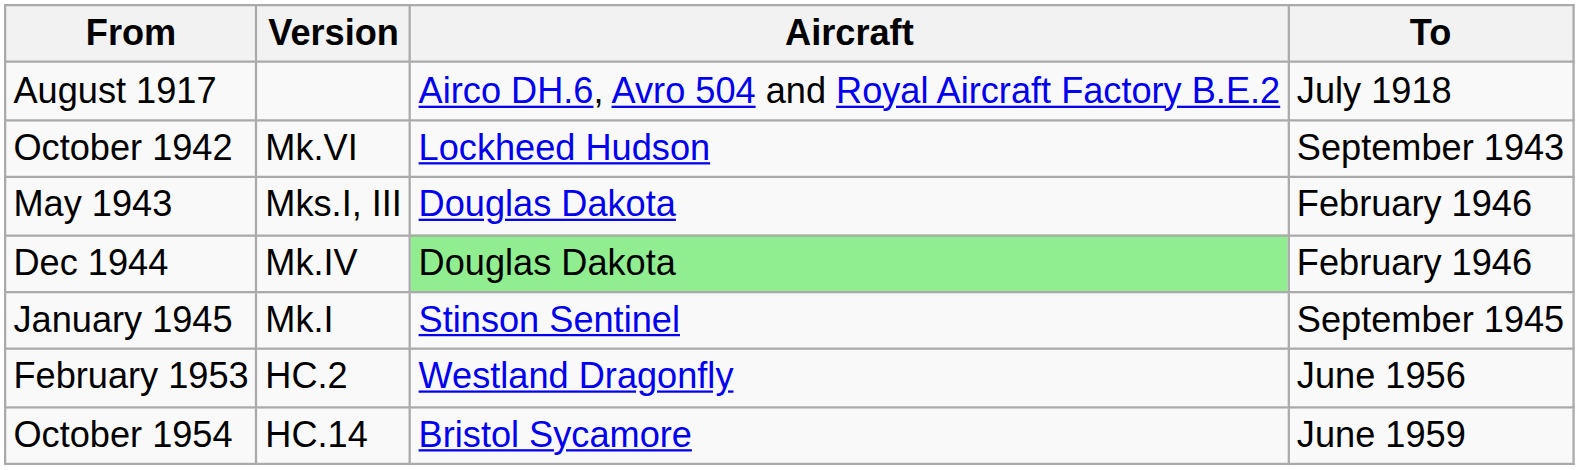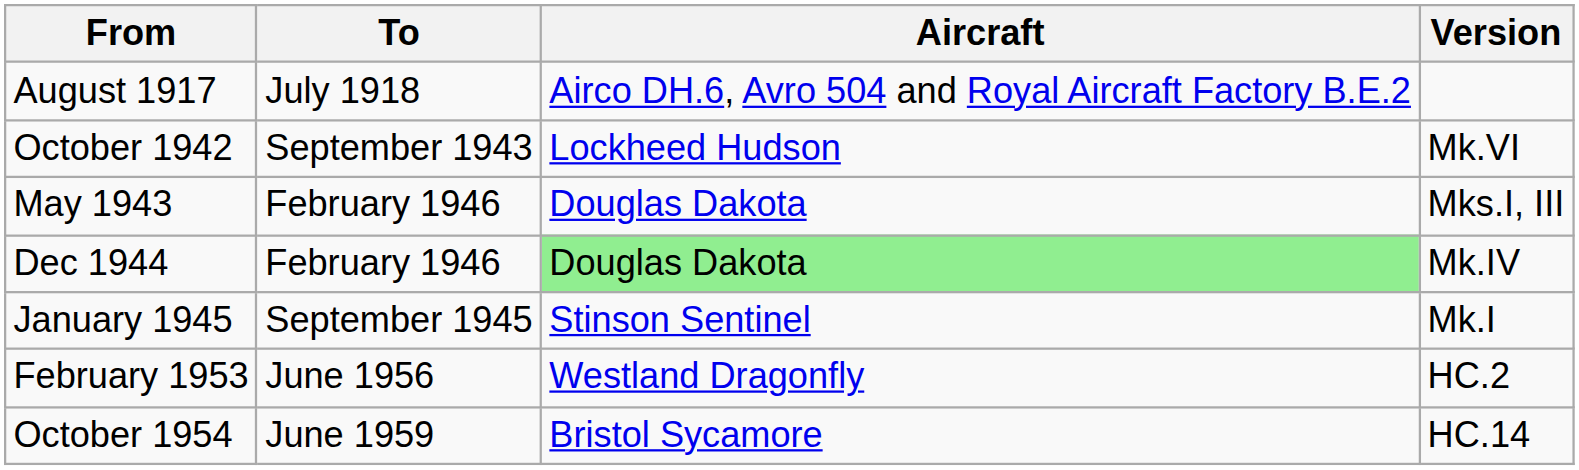columns swapped: To <-> Version
